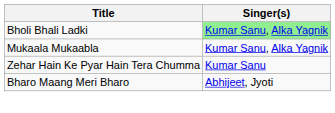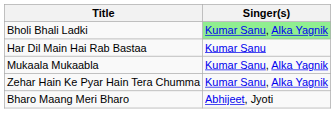+ row: Har Dil Main Hai Rab Bastaa | Kumar Sanu
Zehar Hain Ke Pyar Hain Tera Chumma | Singer(s): Kumar Sanu -> Kumar Sanu, Alka Yagnik
